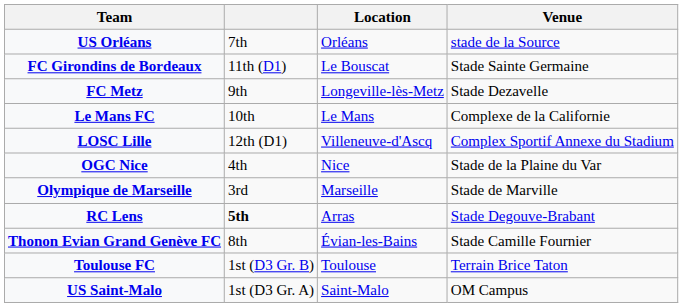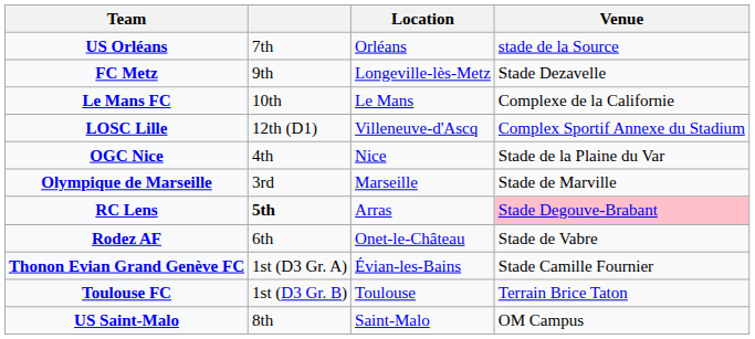- row: FC Girondins de Bordeaux | 11th (D1) | Le Bouscat | Stade Sainte Germaine
RC Lens | Venue: no background -> pink background
+ row: Rodez AF | 6th | Onet-le-Château | Stade de Vabre
Thonon Evian Grand Genève FC | column 2: 8th -> 1st (D3 Gr. A)
US Saint-Malo | column 2: 1st (D3 Gr. A) -> 8th
